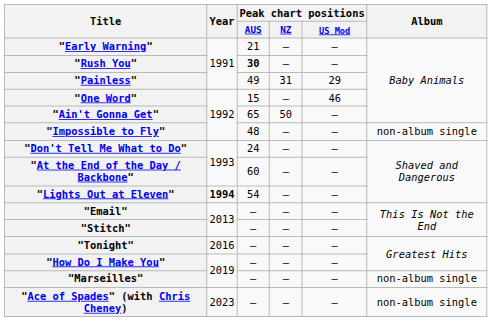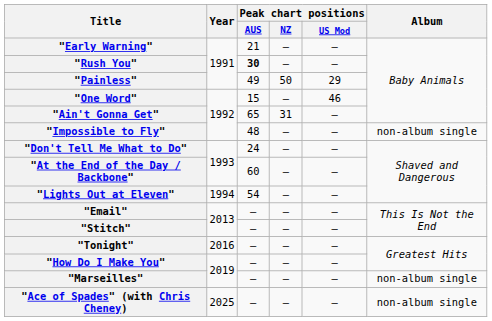"Painless" | Peak chart positions / NZ: 31 -> 50
"Ain't Gonna Get" | Peak chart positions / NZ: 50 -> 31
"Lights Out at Eleven" | Year: bold -> normal
"Ace of Spades" (with Chris Cheney) | Year: 2023 -> 2025
